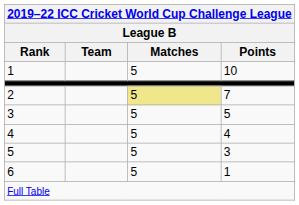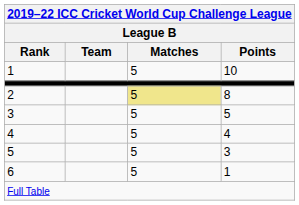2 | Points: 7 -> 8
